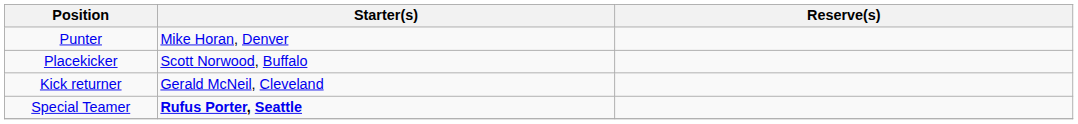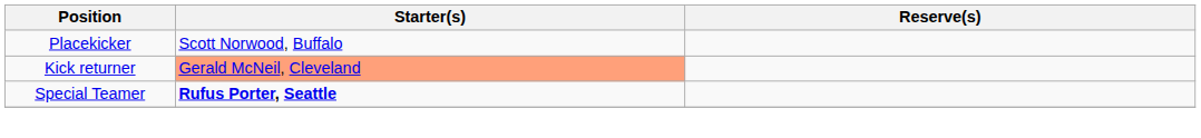- row: Punter | Mike Horan, Denver
Kick returner | Starter(s): no background -> lightsalmon background
